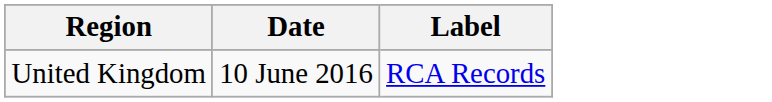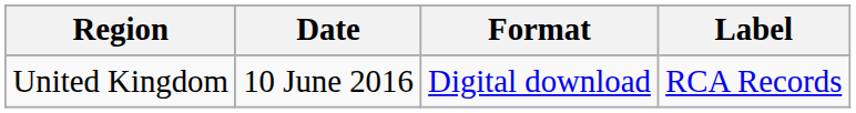+ column: Format | Digital download
